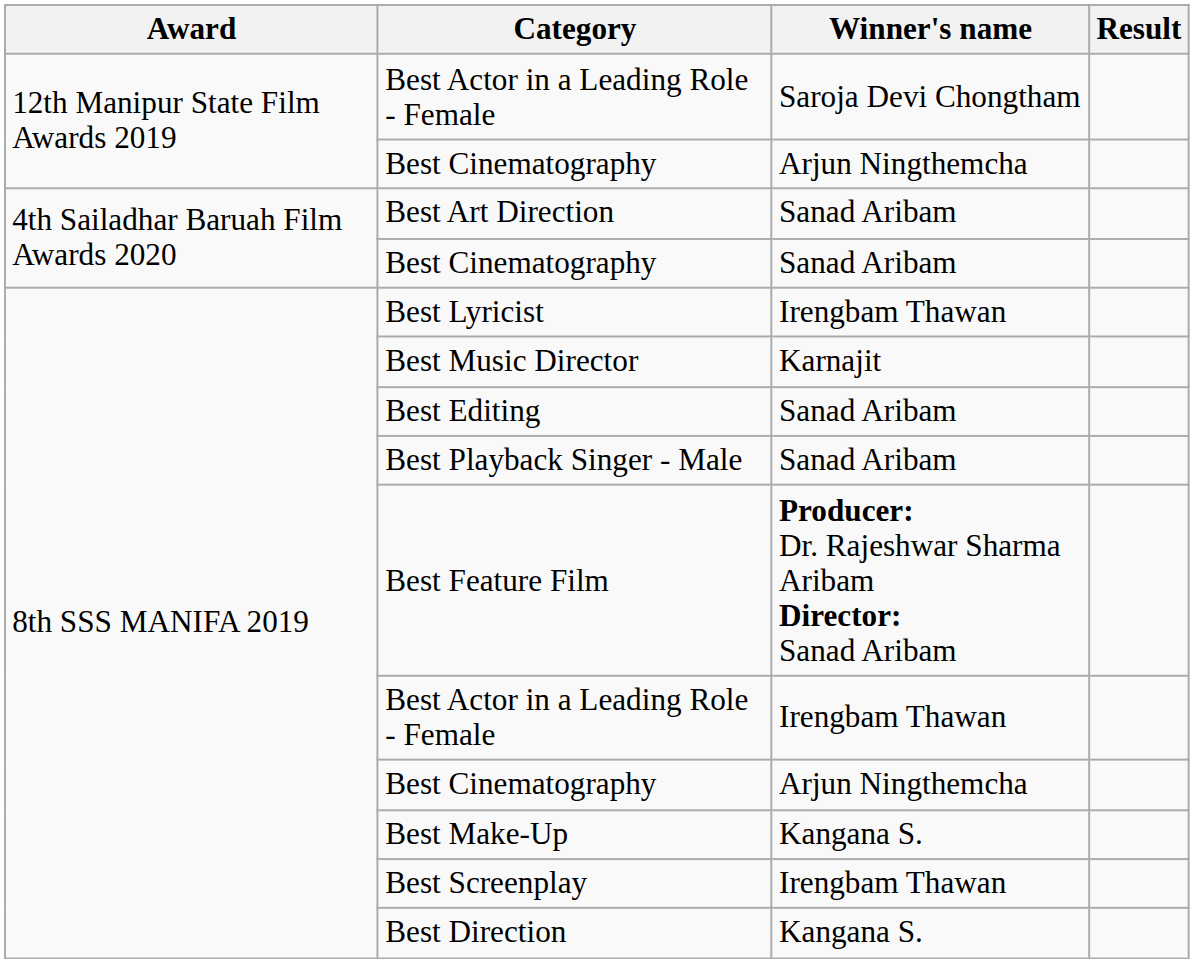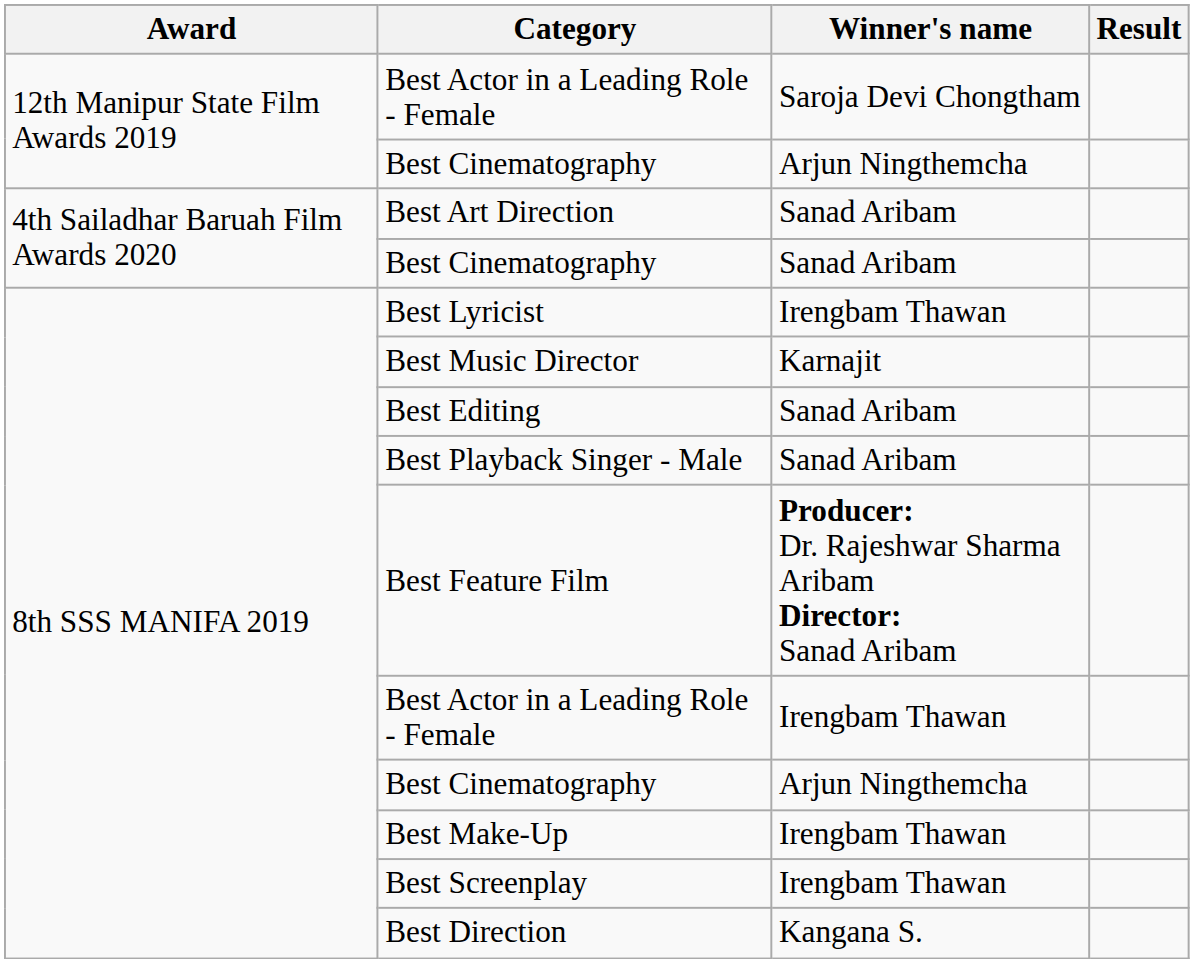Best Make-Up | Winner's name: Kangana S. -> Irengbam Thawan
